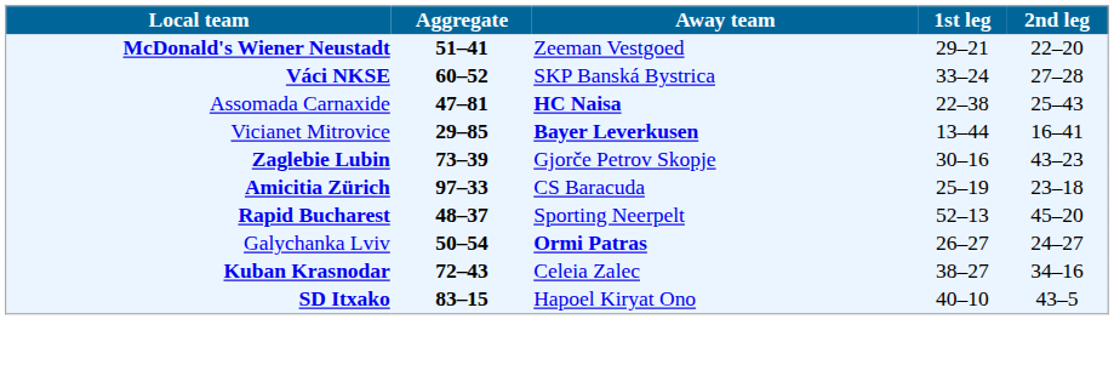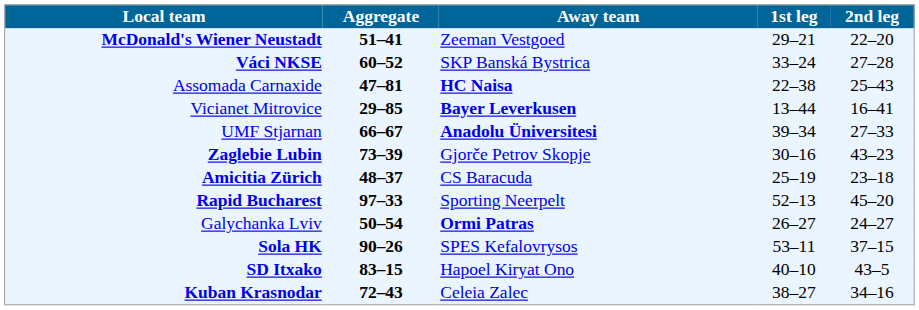+ row: UMF Stjarnan | 66–67 | Anadolu Üniversitesi | 39–34 | 27–33
Amicitia Zürich | Aggregate: 97–33 -> 48–37
Rapid Bucharest | Aggregate: 48–37 -> 97–33
+ row: Sola HK | 90–26 | SPES Kefalovrysos | 53–11 | 37–15
rows swapped: Kuban Krasnodar <-> SD Itxako
